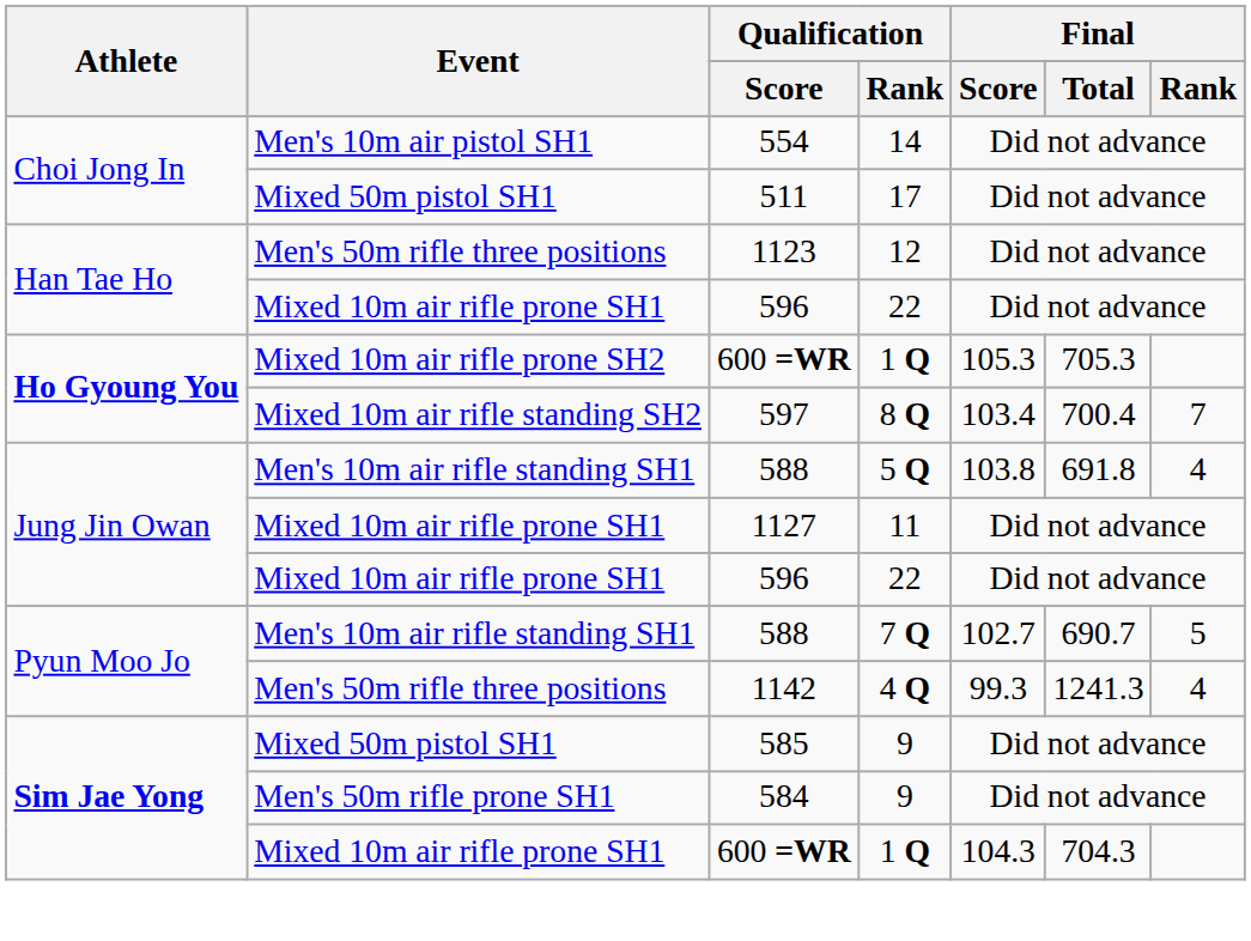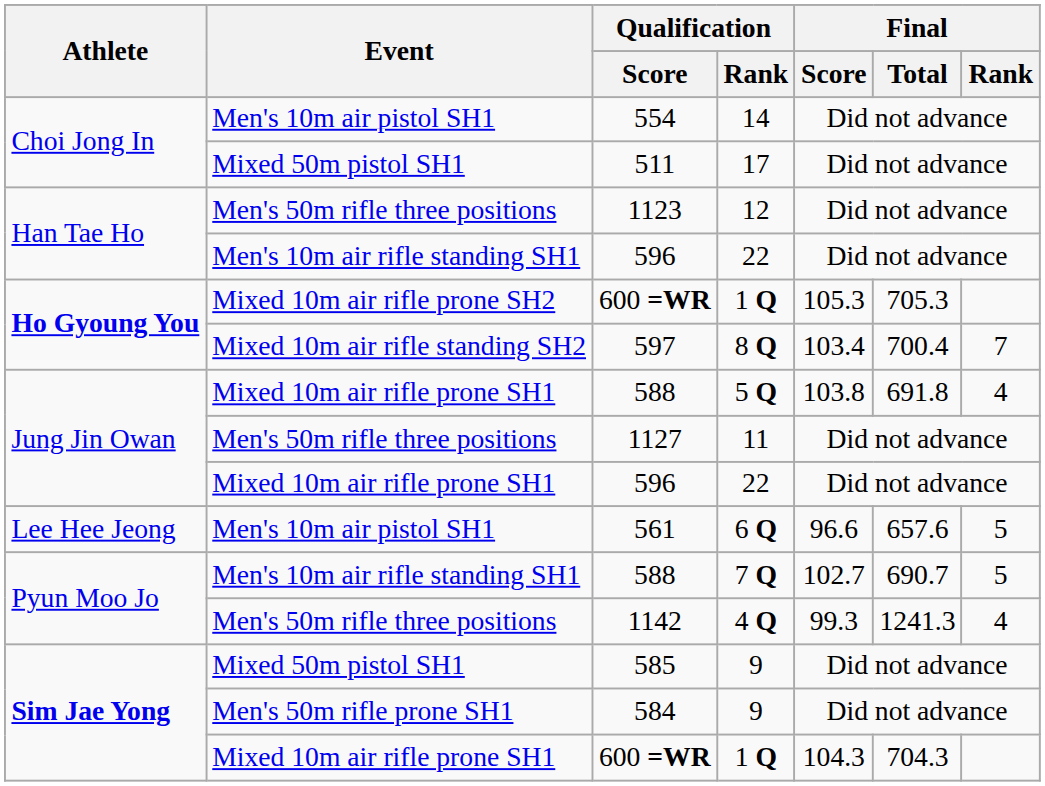Han Tae Ho / 596 | Event: Mixed 10m air rifle prone SH1 -> Men's 10m air rifle standing SH1
Jung Jin Owan / 588 | Event: Men's 10m air rifle standing SH1 -> Mixed 10m air rifle prone SH1
1127 | Event: Mixed 10m air rifle prone SH1 -> Men's 50m rifle three positions
+ row: Lee Hee Jeong | Men's 10m air pistol SH1 | 561 | 6 Q | 96.6 | 657.6 | 5
